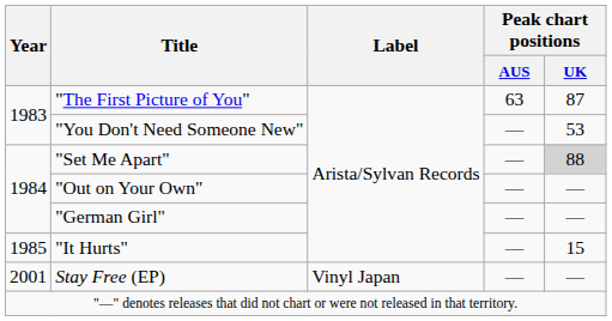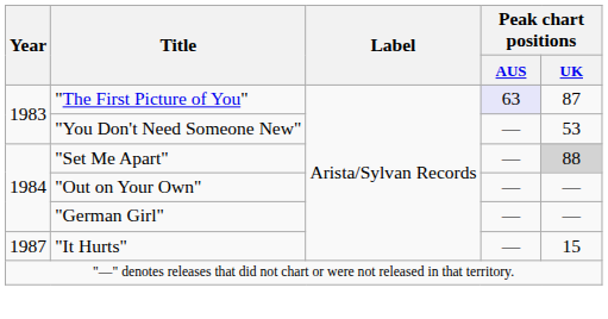"The First Picture of You" | Peak chart positions / AUS: no background -> lavender background
"It Hurts" | Year: 1985 -> 1987
- row: 2001 | Stay Free (EP) | Vinyl Japan | — | —
